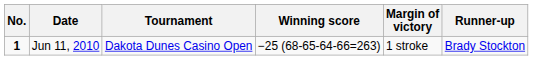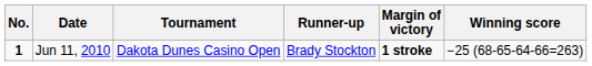columns swapped: Winning score <-> Runner-up
Jun 11, 2010 | Margin of victory: normal -> bold
